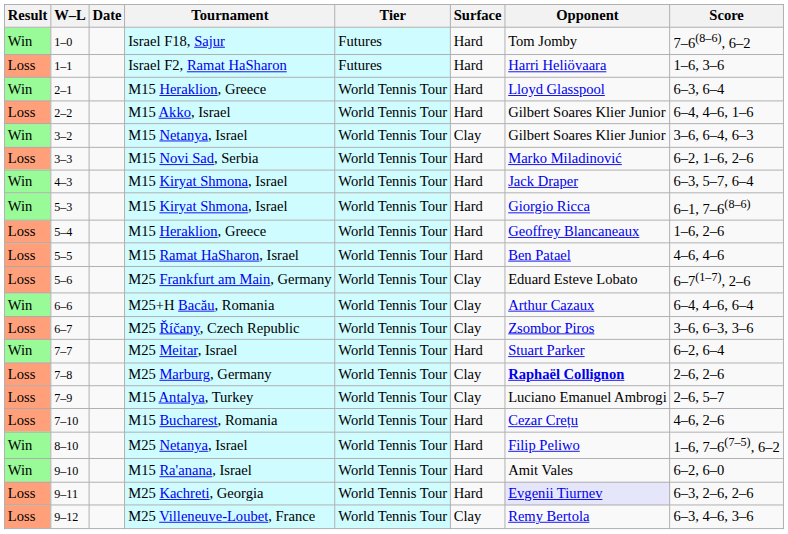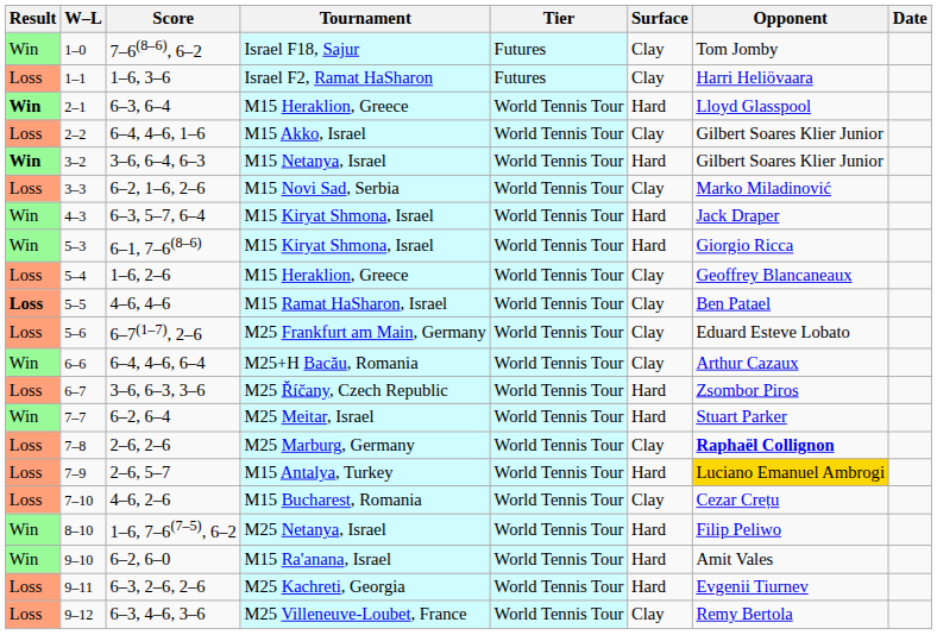columns swapped: Date <-> Score
Israel F18, Sajur | Surface: Hard -> Clay
Israel F2, Ramat HaSharon | Surface: Hard -> Clay
2–1 / M15 Heraklion, Greece | Result: normal -> bold
M15 Akko, Israel | Surface: Hard -> Clay
M15 Netanya, Israel | Result: normal -> bold
M15 Netanya, Israel | Surface: Clay -> Hard
M15 Novi Sad, Serbia | Surface: Hard -> Clay
5–4 / M15 Heraklion, Greece | Surface: Hard -> Clay
M15 Ramat HaSharon, Israel | Result: normal -> bold
M15 Ramat HaSharon, Israel | Surface: Hard -> Clay
M25 Říčany, Czech Republic | Surface: Clay -> Hard
M15 Antalya, Turkey | Surface: Clay -> Hard
M15 Antalya, Turkey | Opponent: no background -> gold background
M15 Bucharest, Romania | Surface: Hard -> Clay
M25 Kachreti, Georgia | Opponent: lavender background -> no background
